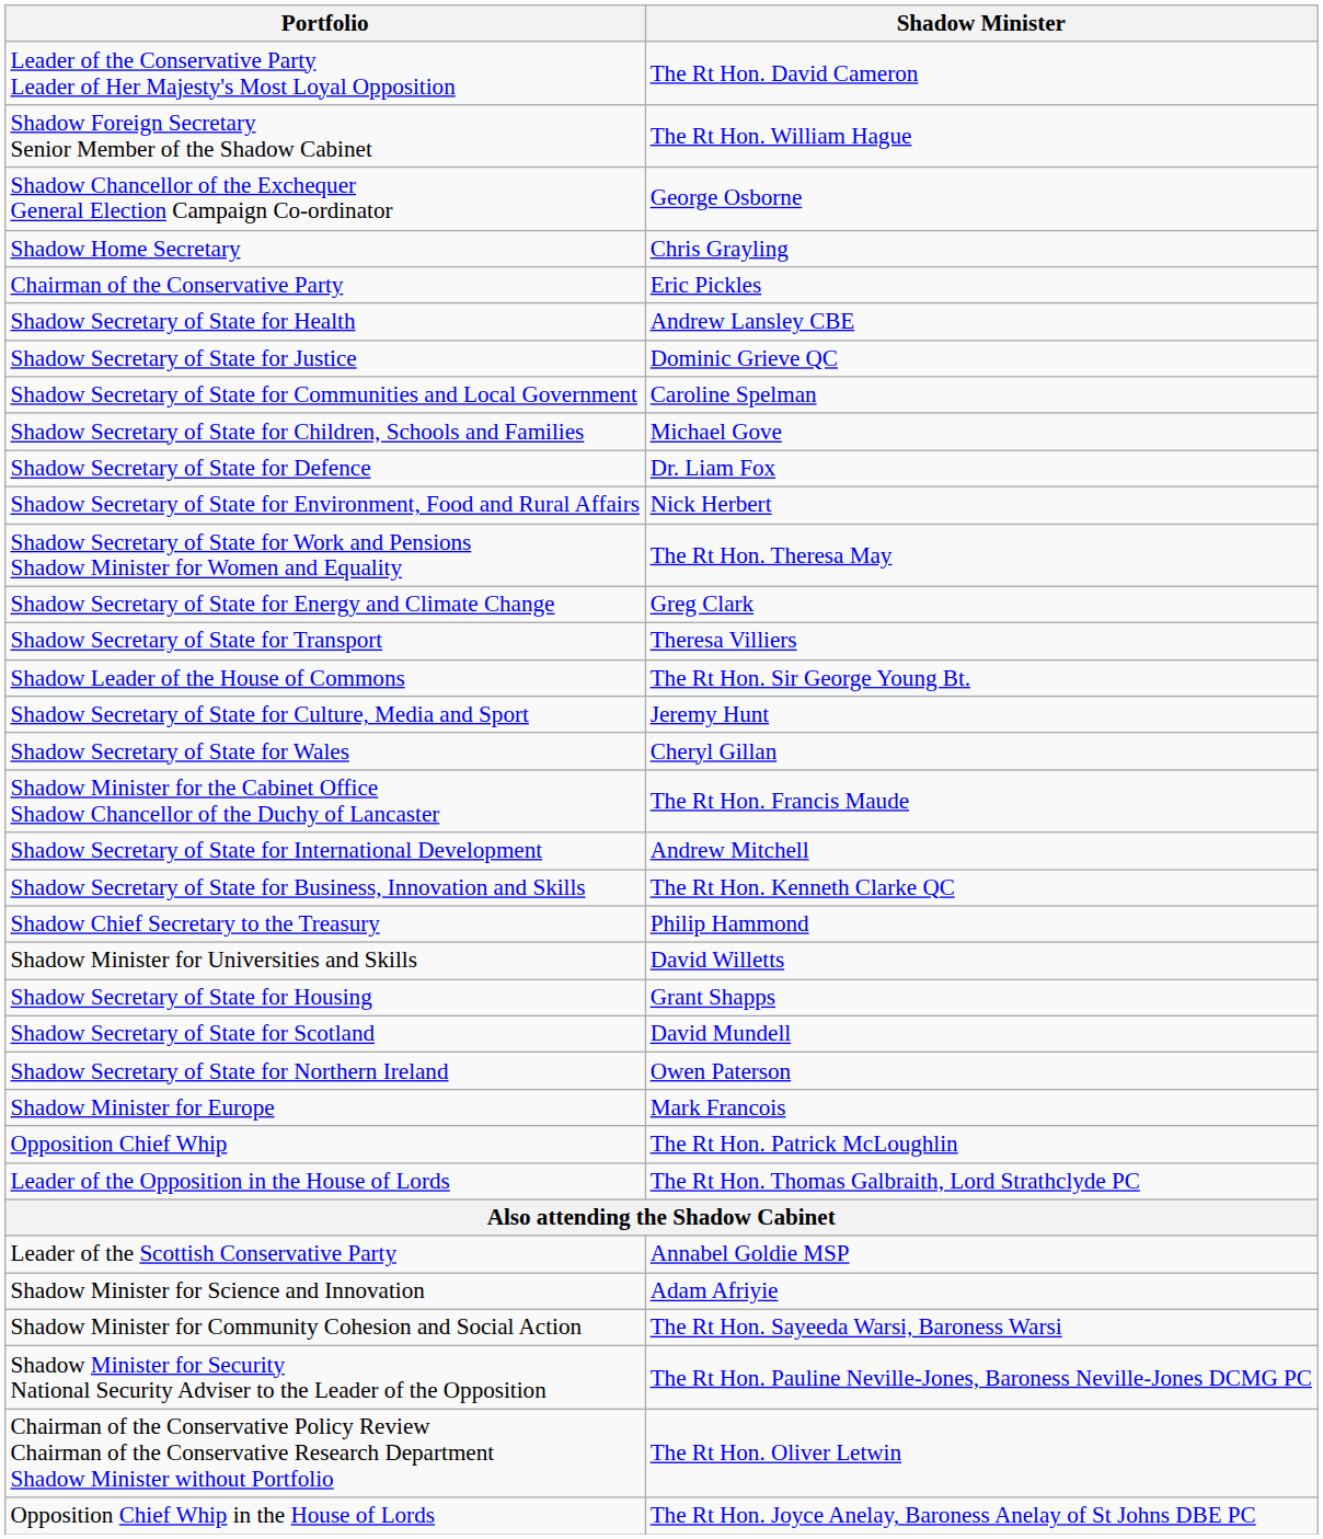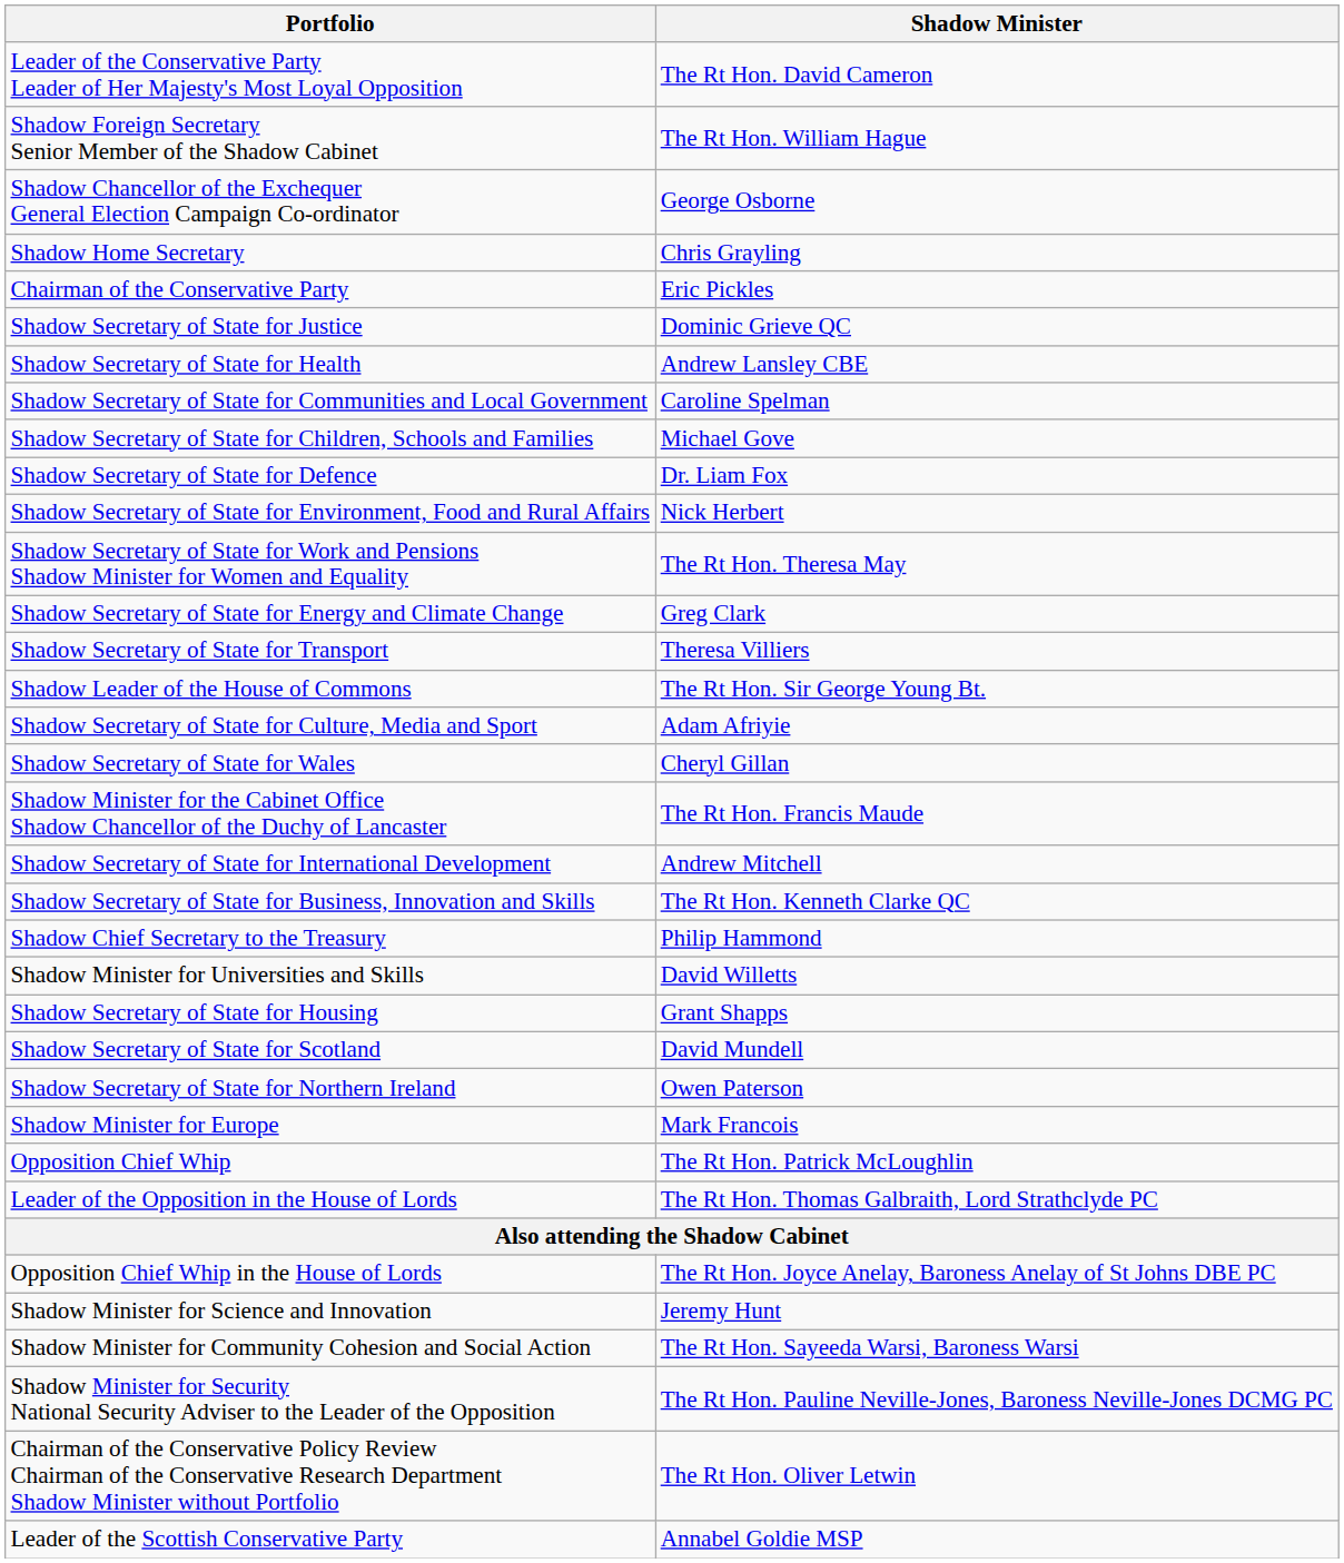rows swapped: Shadow Secretary of State for Justice <-> Shadow Secretary of State for Health
Shadow Secretary of State for Culture, Media and Sport | Shadow Minister: Jeremy Hunt -> Adam Afriyie
rows swapped: Opposition Chief Whip in the House of Lords <-> Leader of the Scottish Conservative Party
Shadow Minister for Science and Innovation | Shadow Minister: Adam Afriyie -> Jeremy Hunt
